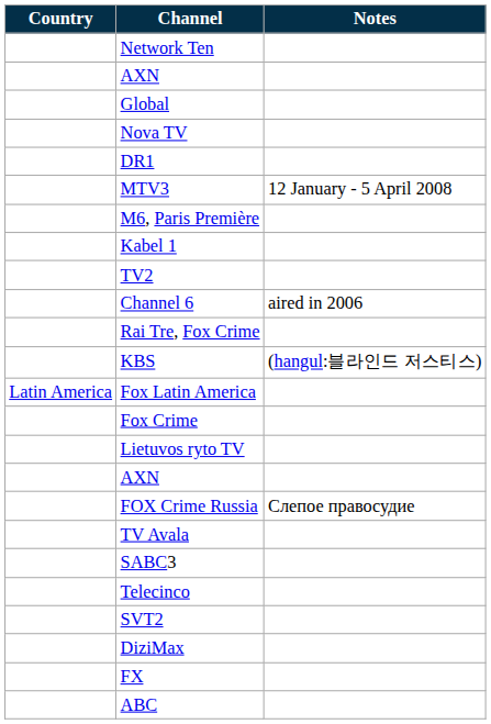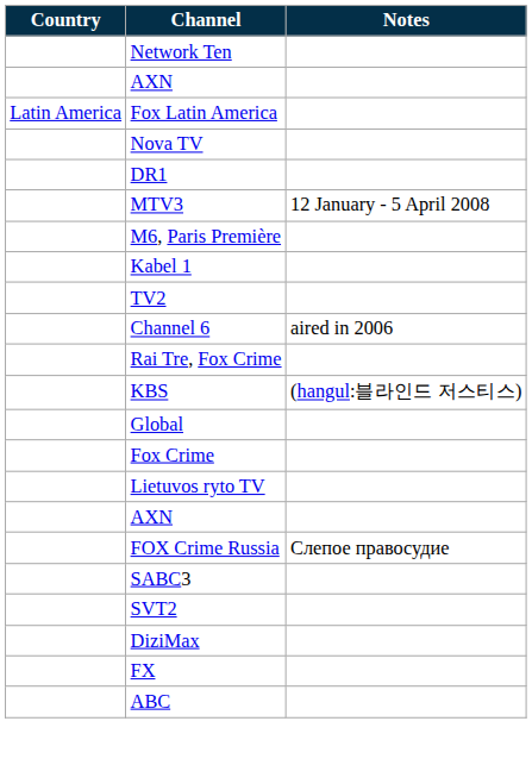rows swapped: Global <-> Fox Latin America
- row: TV Avala
- row: Telecinco
